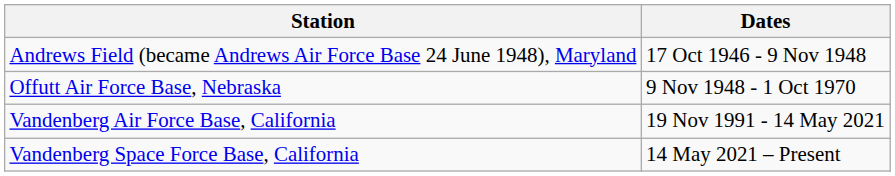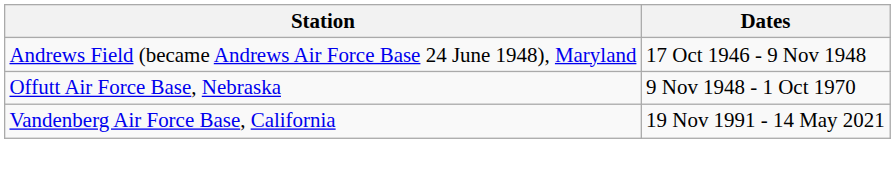- row: Vandenberg Space Force Base, California | 14 May 2021 – Present
